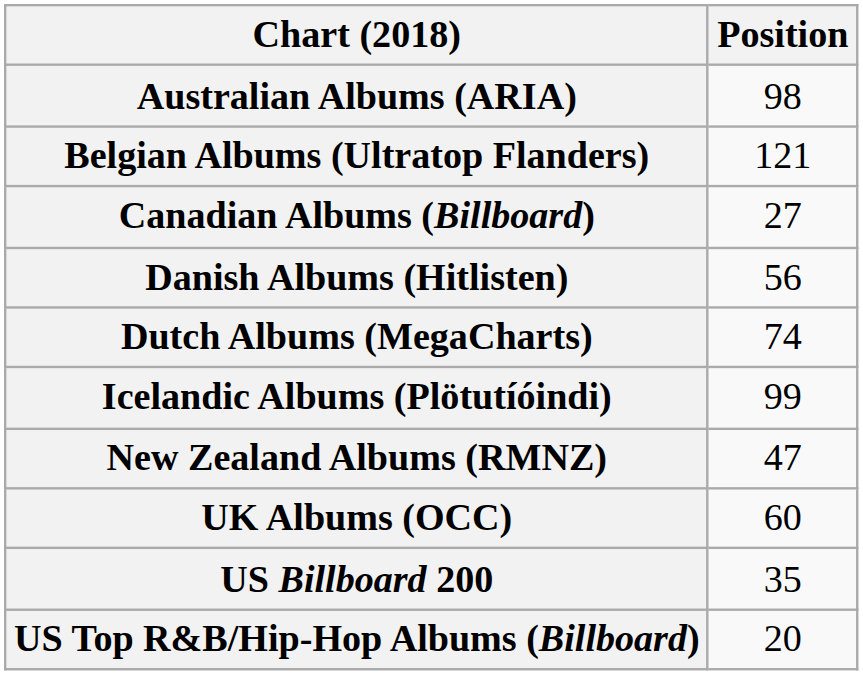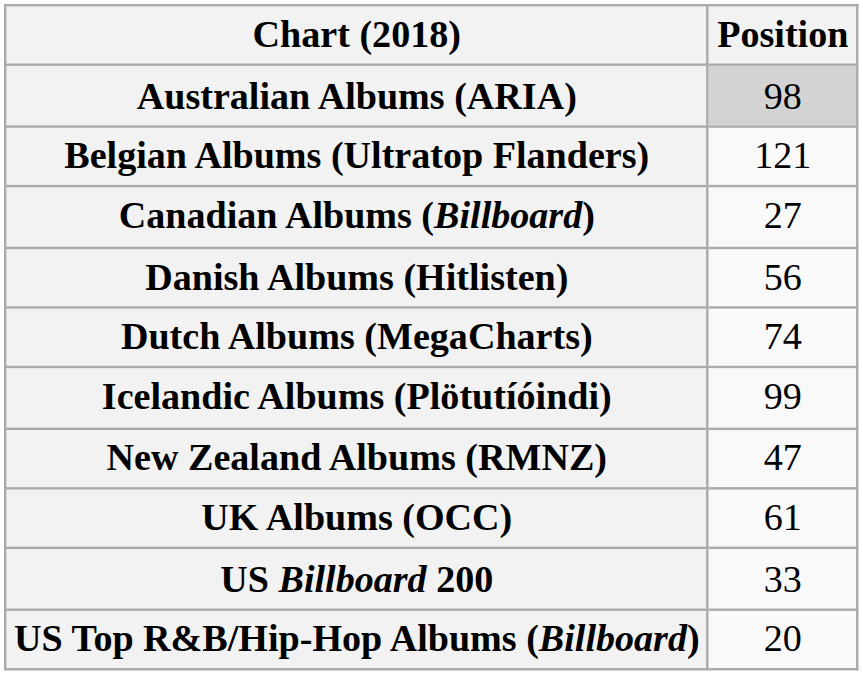Australian Albums (ARIA) | Position: no background -> lightgrey background
UK Albums (OCC) | Position: 60 -> 61
US Billboard 200 | Position: 35 -> 33
